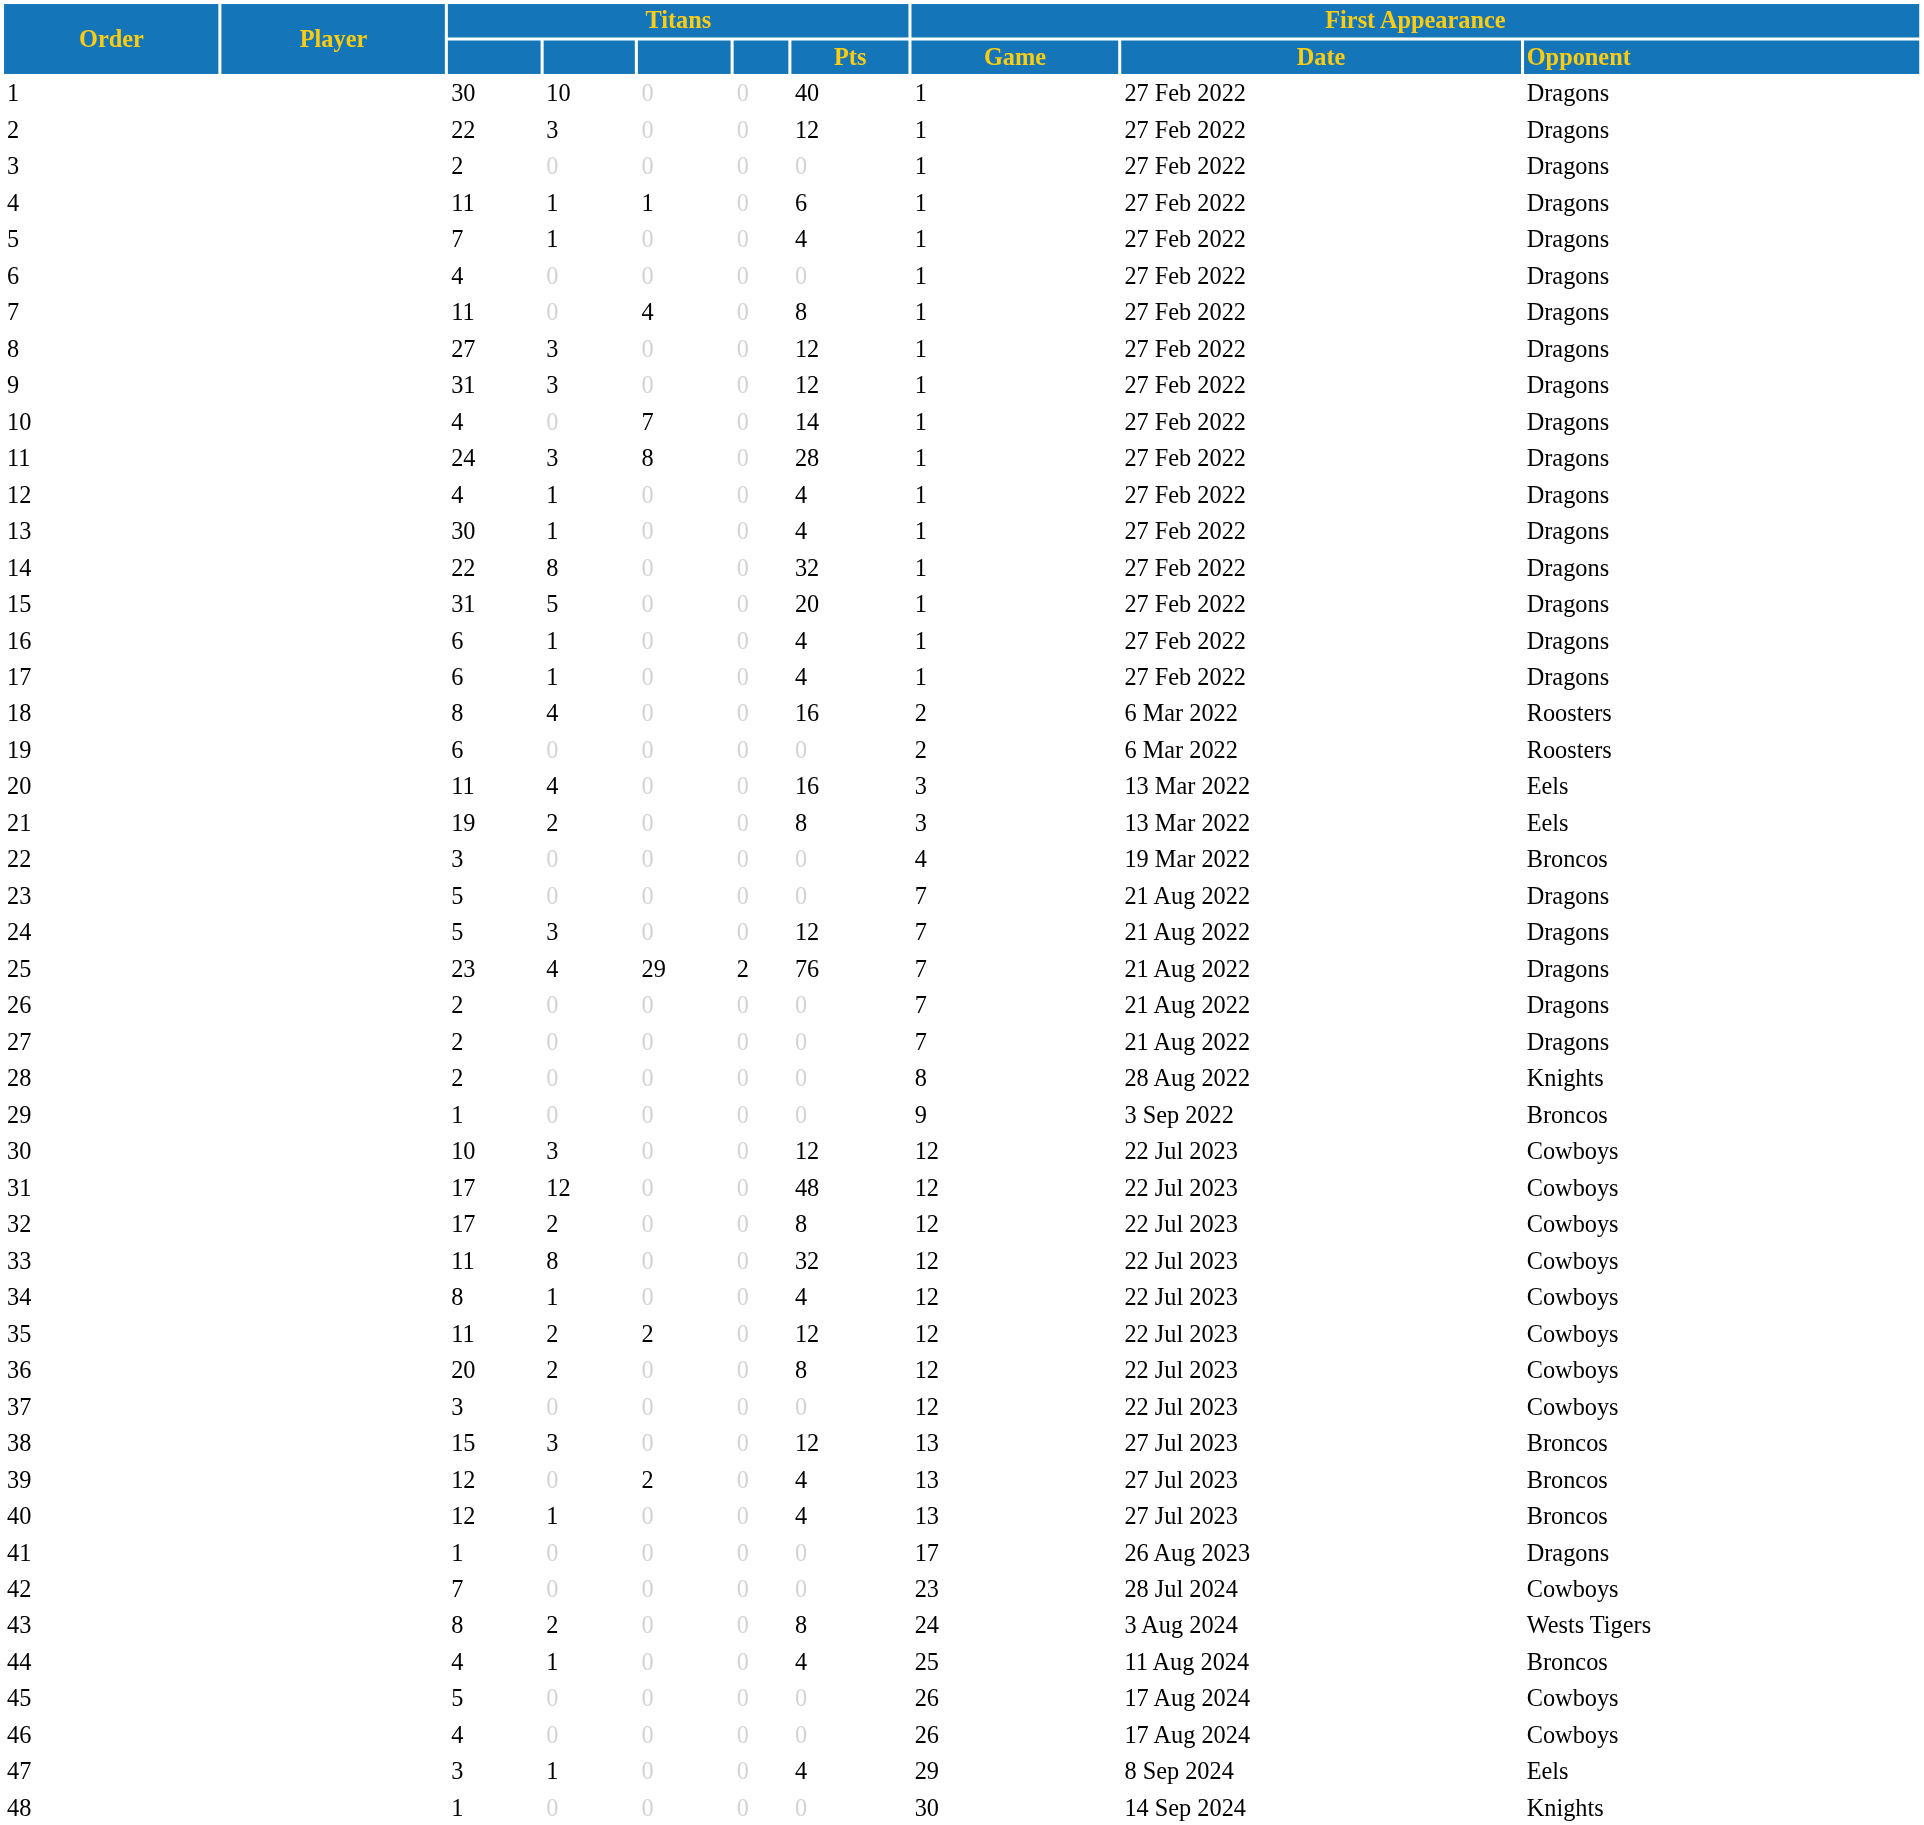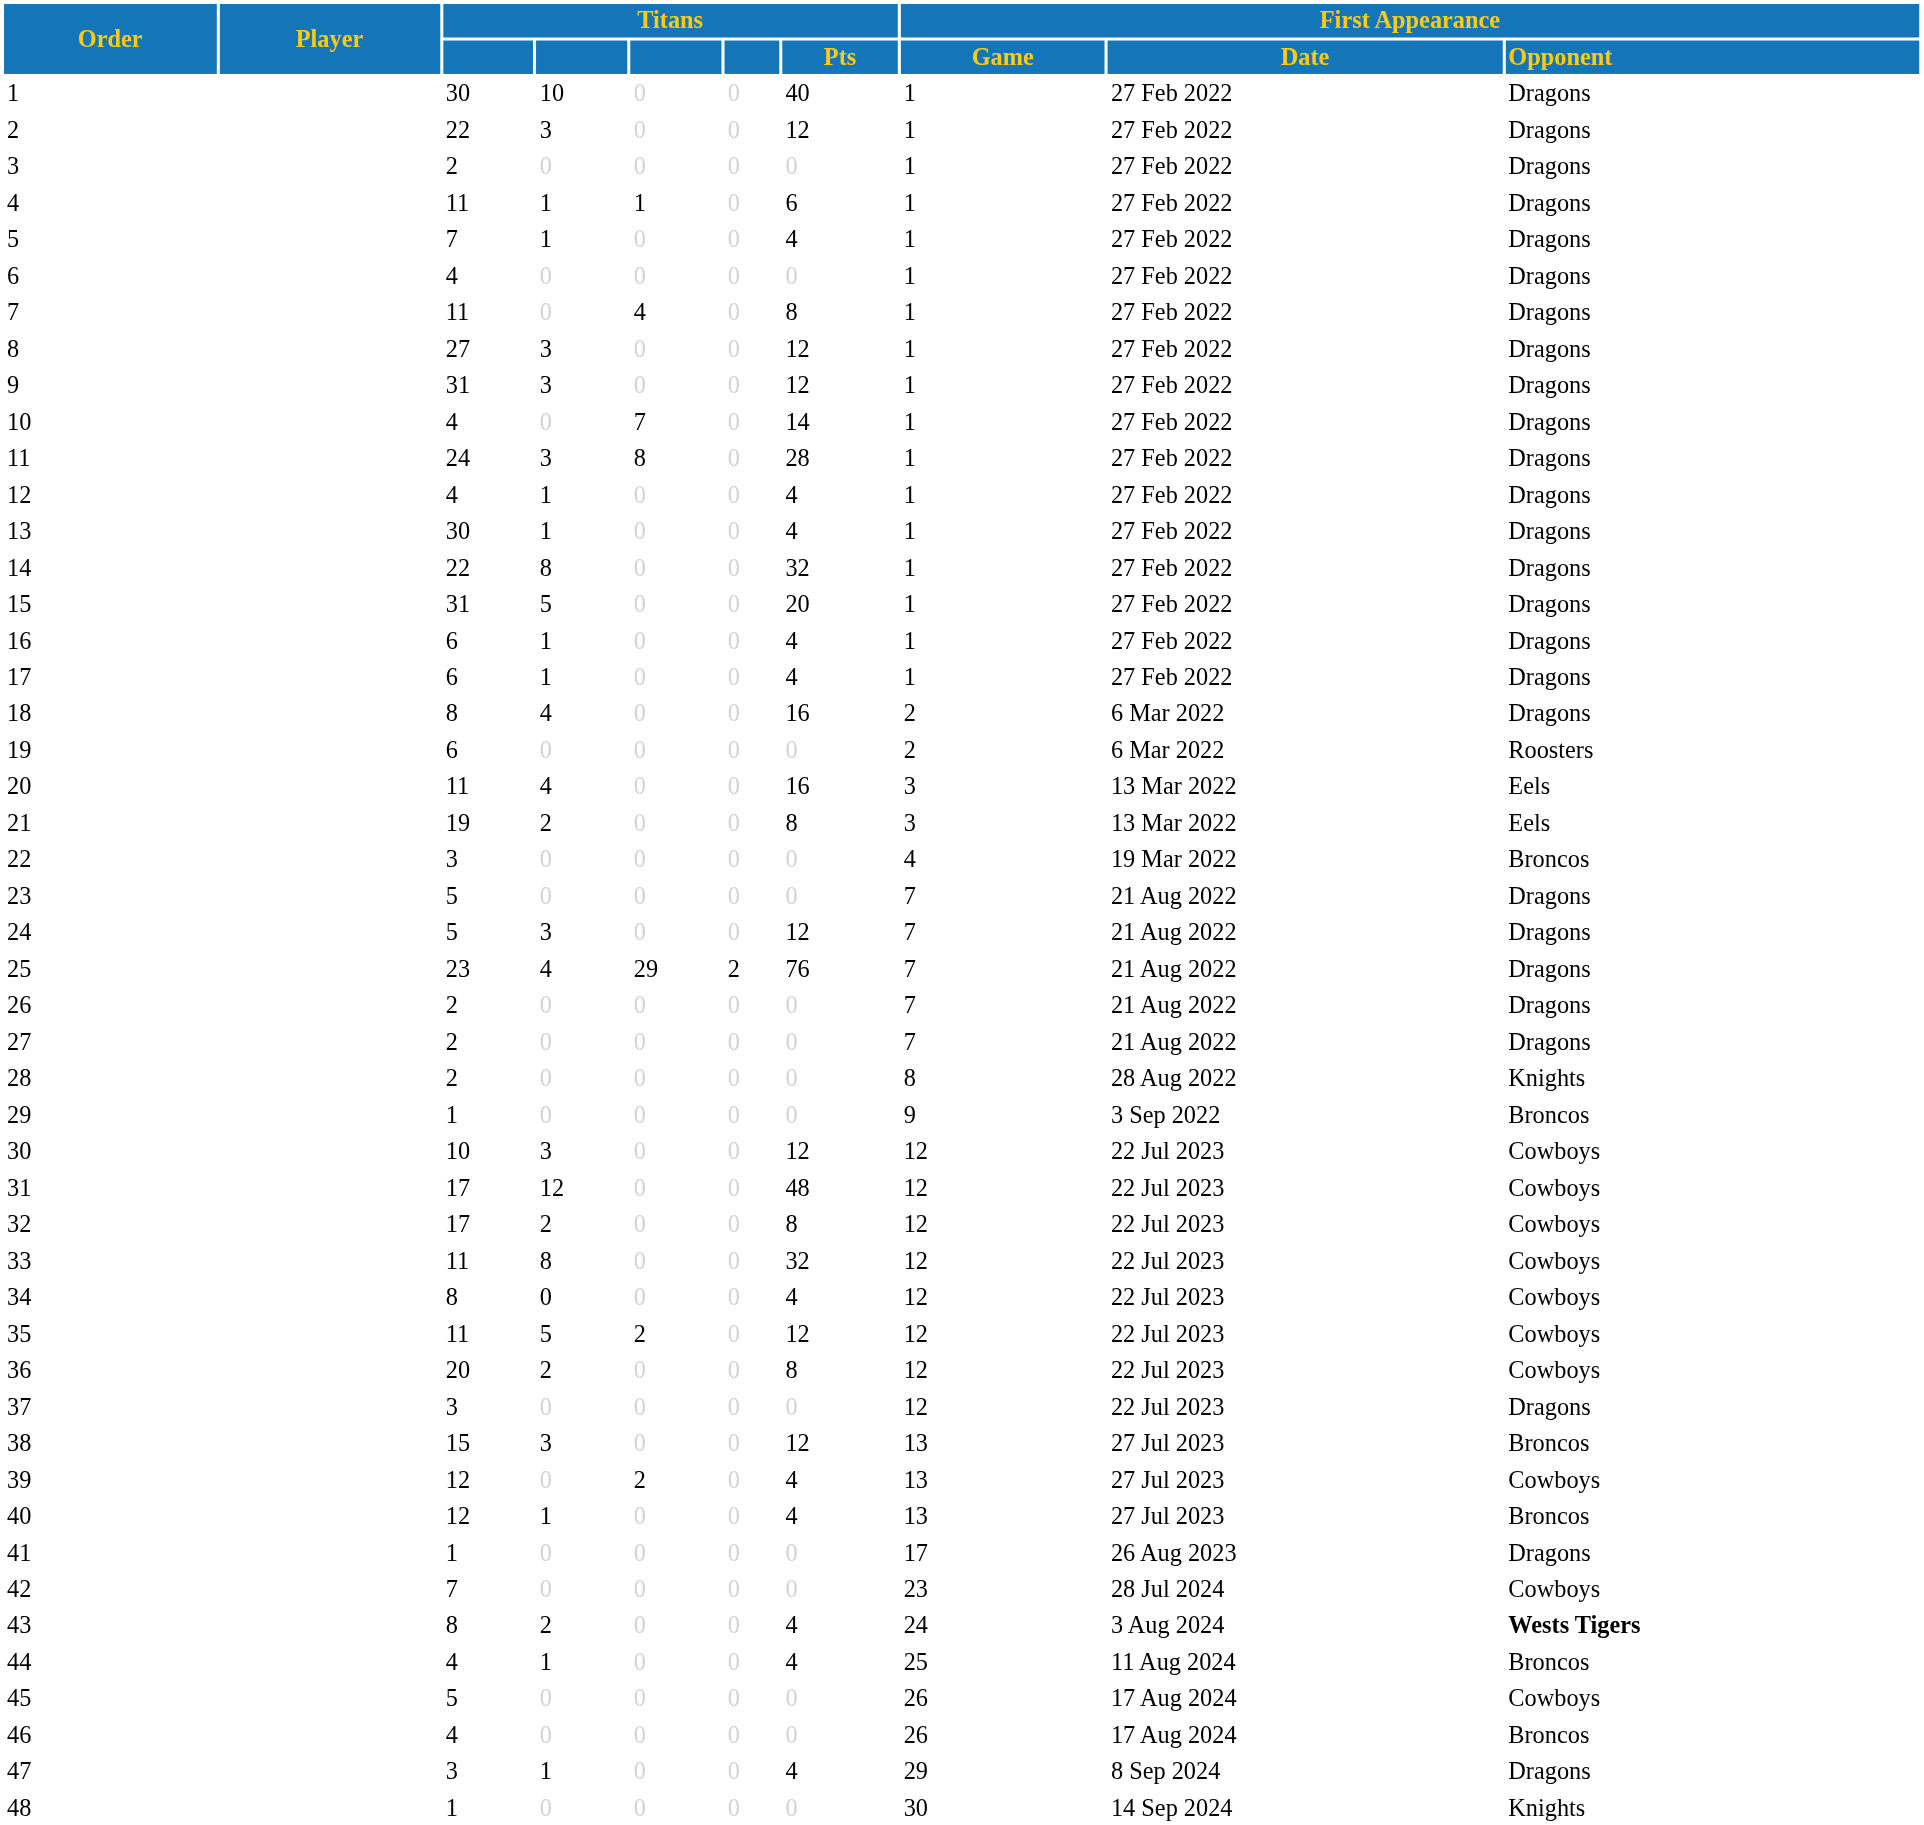18 | First Appearance / Opponent: Roosters -> Dragons
34 | column 4: 1 -> 0
35 | column 4: 2 -> 5
37 | First Appearance / Opponent: Cowboys -> Dragons
39 | First Appearance / Opponent: Broncos -> Cowboys
43 | Titans / Pts: 8 -> 4
43 | First Appearance / Opponent: normal -> bold
46 | First Appearance / Opponent: Cowboys -> Broncos
47 | First Appearance / Opponent: Eels -> Dragons
